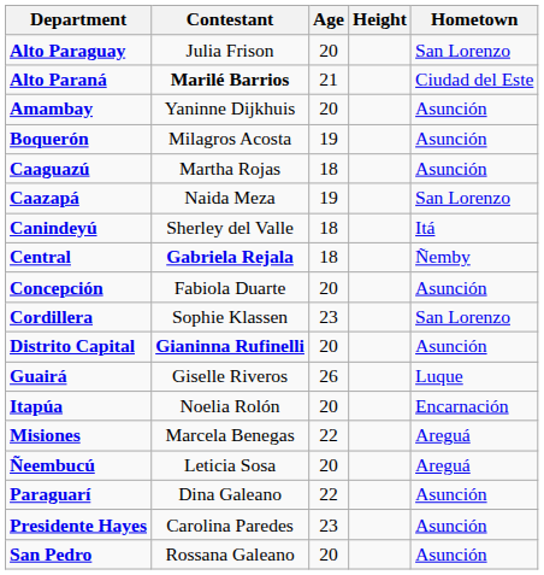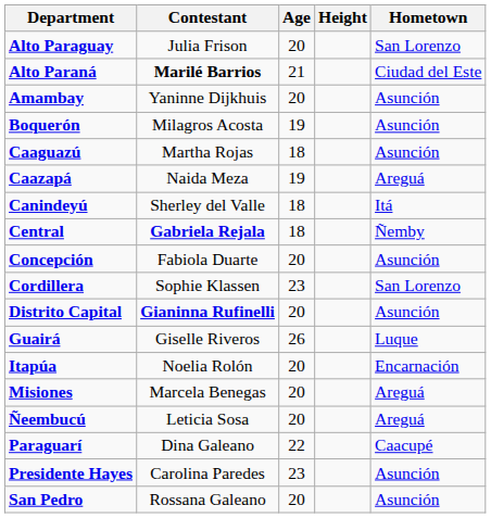Caazapá | Hometown: San Lorenzo -> Areguá
Misiones | Age: 22 -> 20
Paraguarí | Hometown: Asunción -> Caacupé
